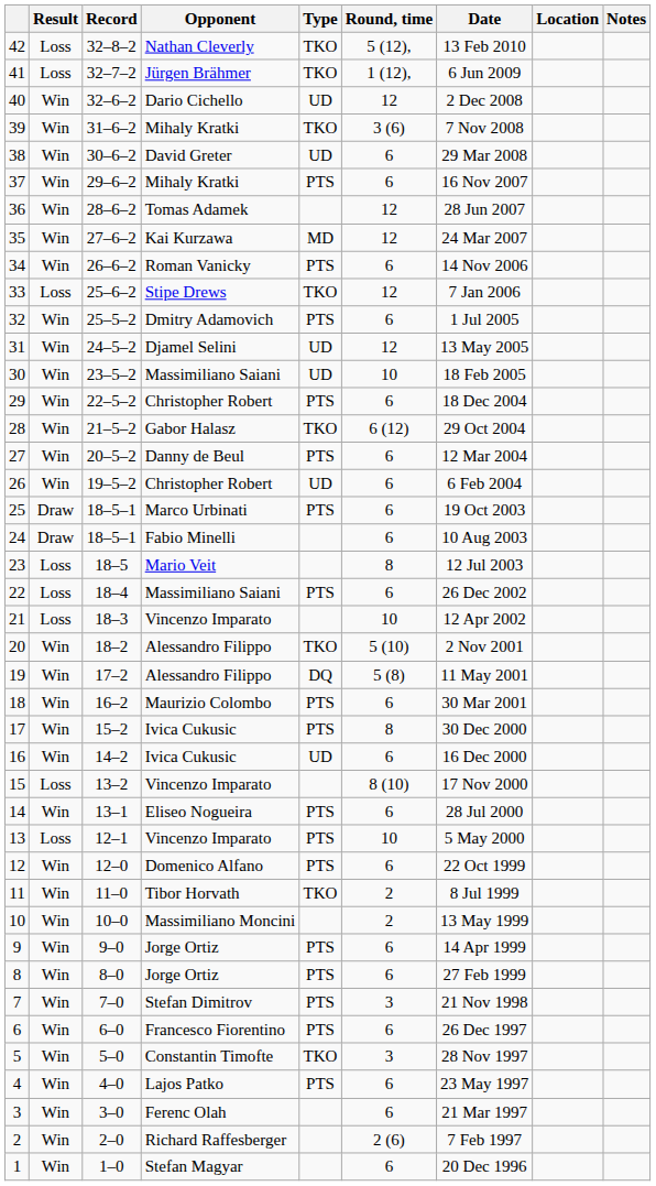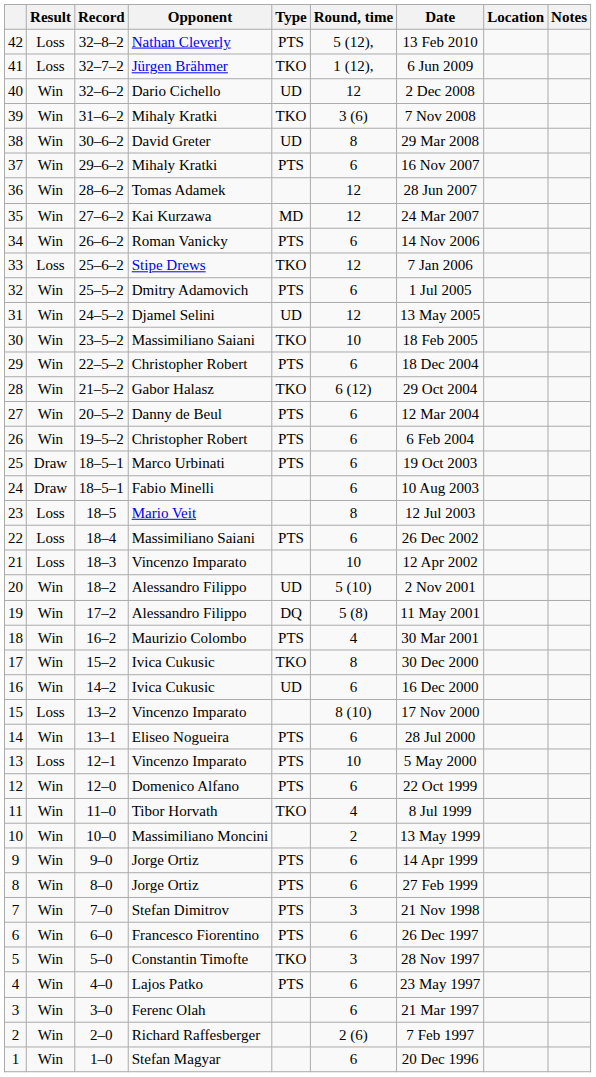42 | Type: TKO -> PTS
38 | Round, time: 6 -> 8
30 | Type: UD -> TKO
26 | Type: UD -> PTS
20 | Type: TKO -> UD
18 | Round, time: 6 -> 4
17 | Type: PTS -> TKO
11 | Round, time: 2 -> 4
